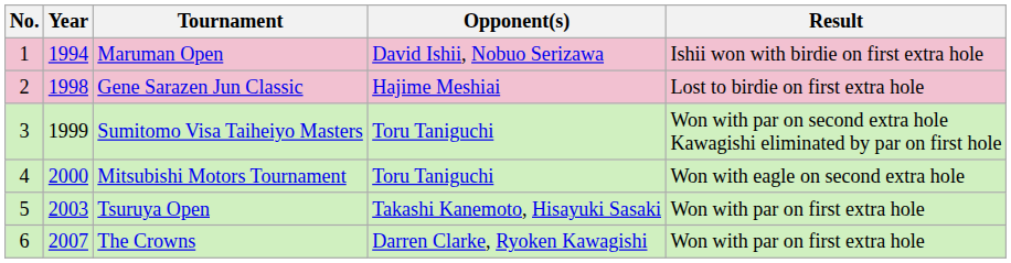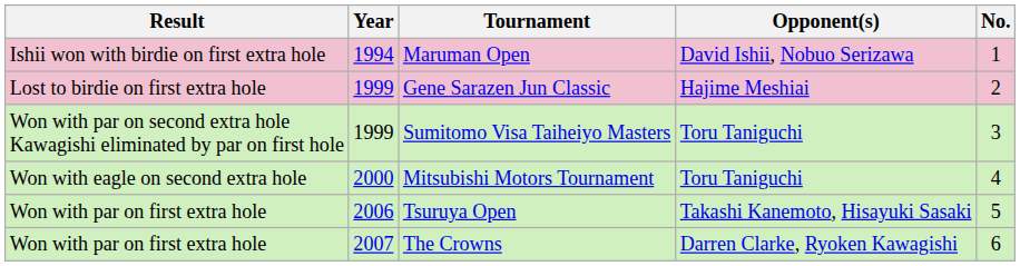columns swapped: No. <-> Result
Gene Sarazen Jun Classic | Year: 1998 -> 1999
Tsuruya Open | Year: 2003 -> 2006
